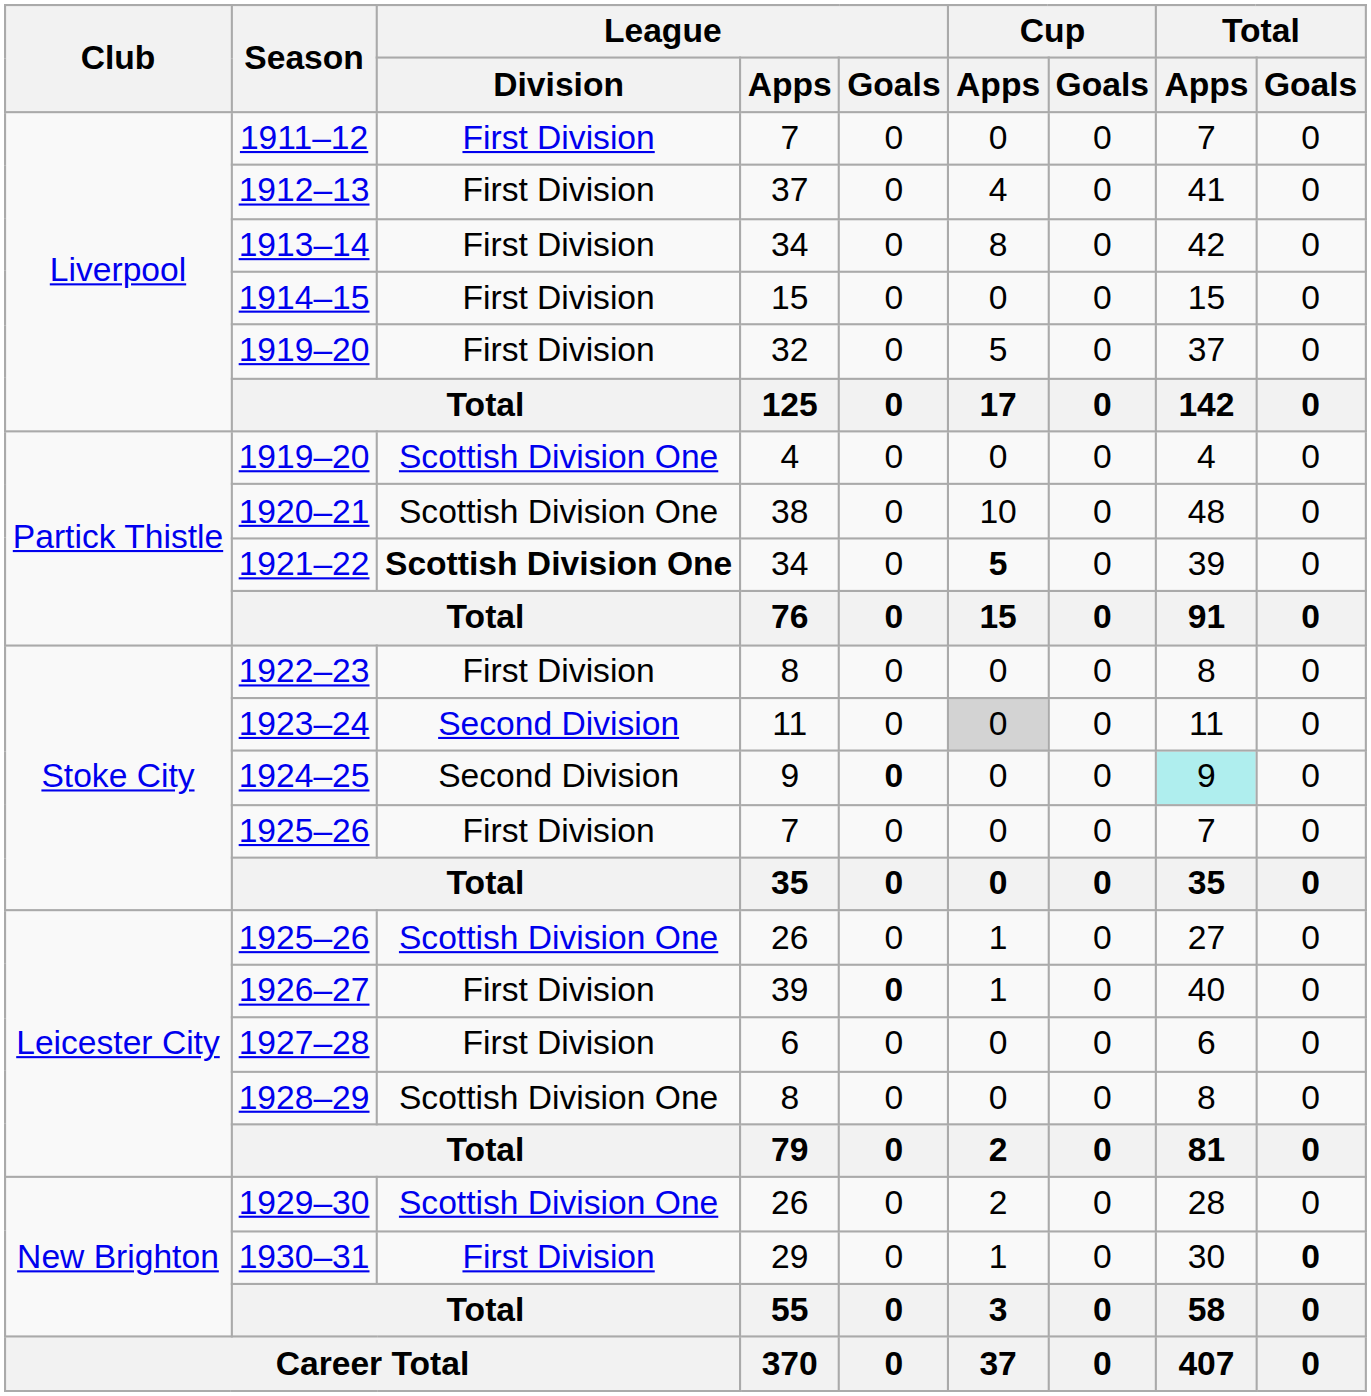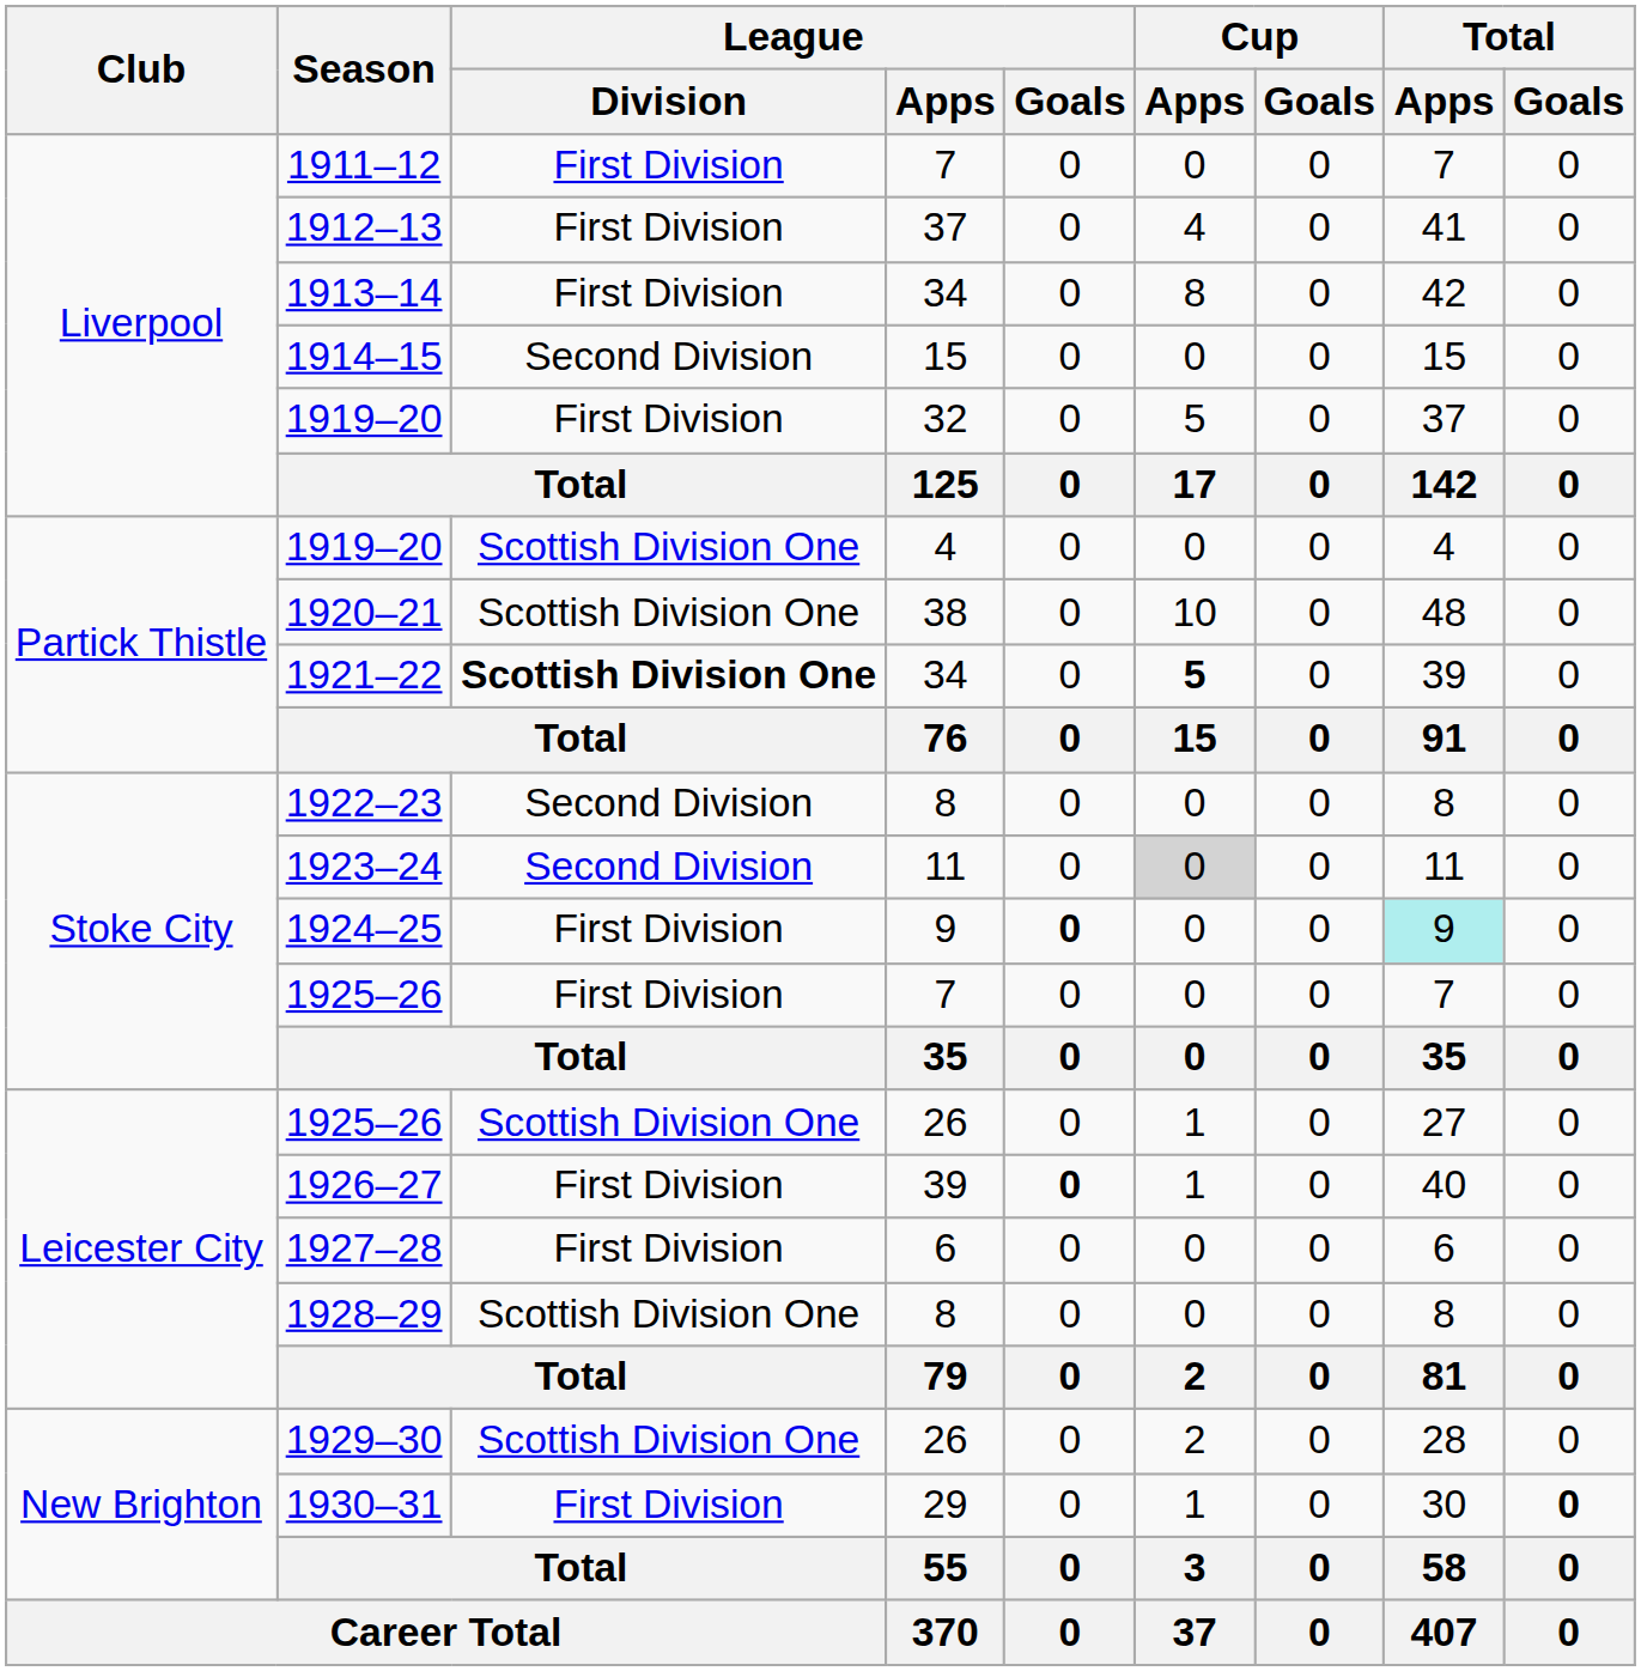1914–15 | League / Division: First Division -> Second Division
1922–23 | League / Division: First Division -> Second Division
1924–25 | League / Division: Second Division -> First Division
